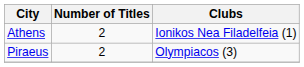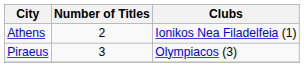Piraeus | Number of Titles: 2 -> 3
